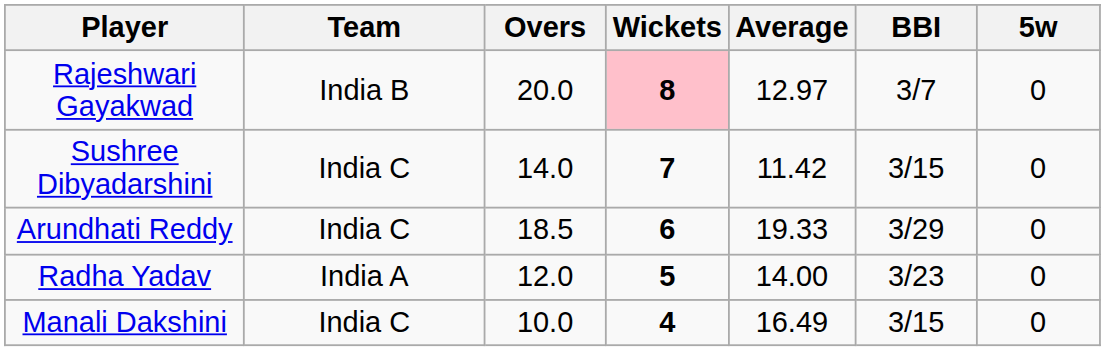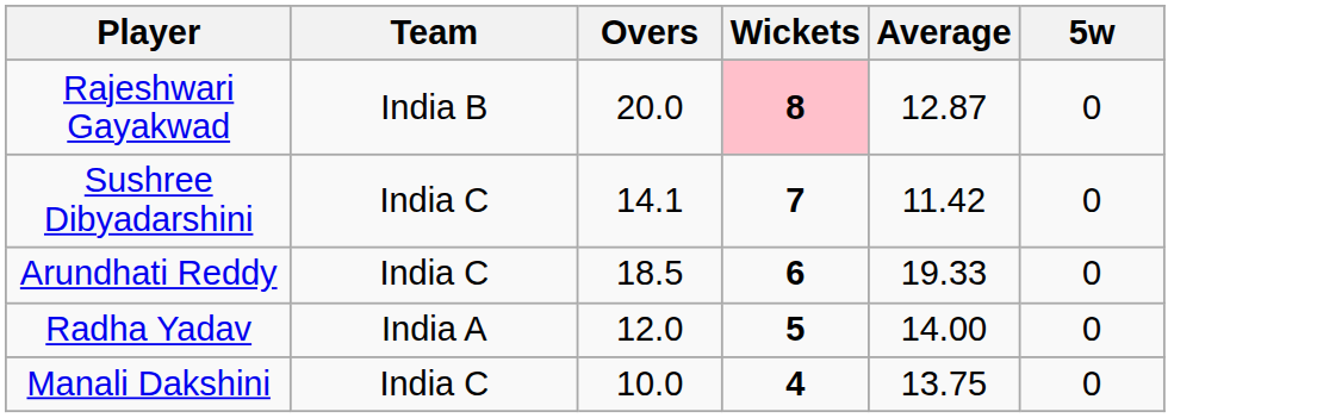- column: BBI | 3/7 | 3/15 | 3/29 | 3/23 | 3/15
Rajeshwari Gayakwad | Average: 12.97 -> 12.87
Sushree Dibyadarshini | Overs: 14.0 -> 14.1
Manali Dakshini | Average: 16.49 -> 13.75
